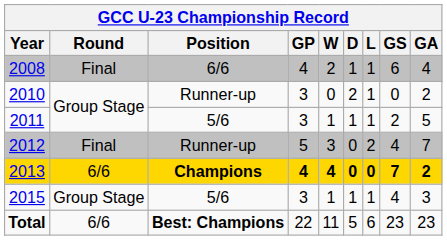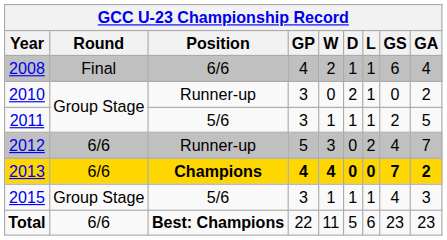2012 | Round: Final -> 6/6
